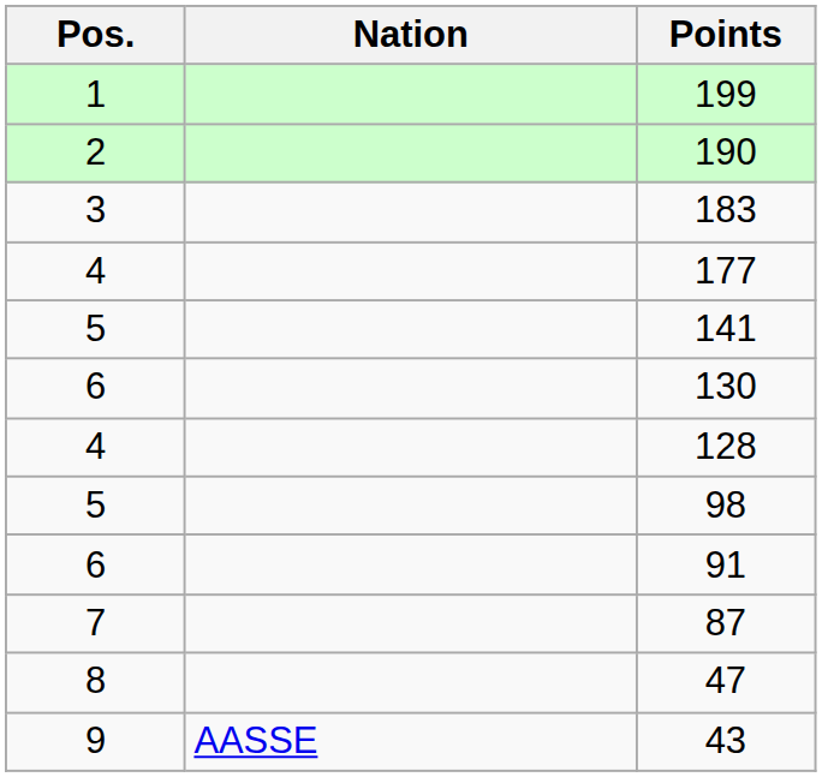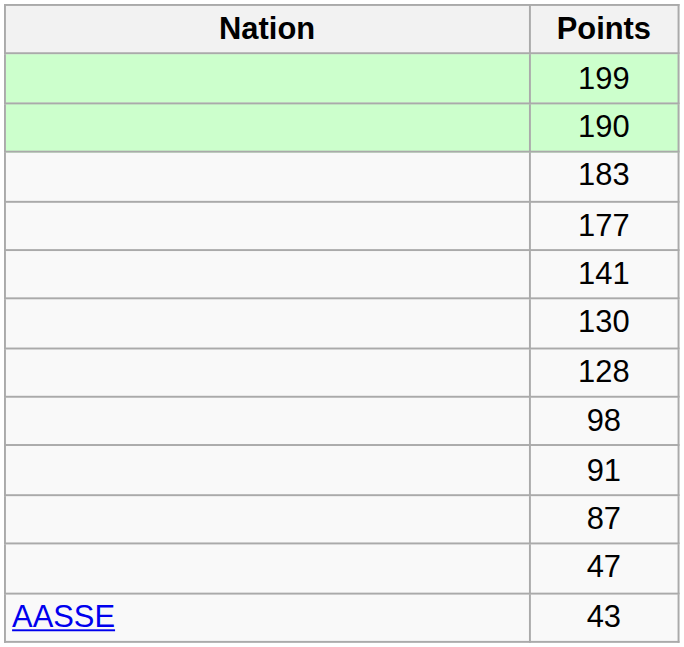- column: Pos. | 1 | 2 | 3 | 4 | 5 | 6 | 4 | 5 | 6 | 7 | 8 | 9
